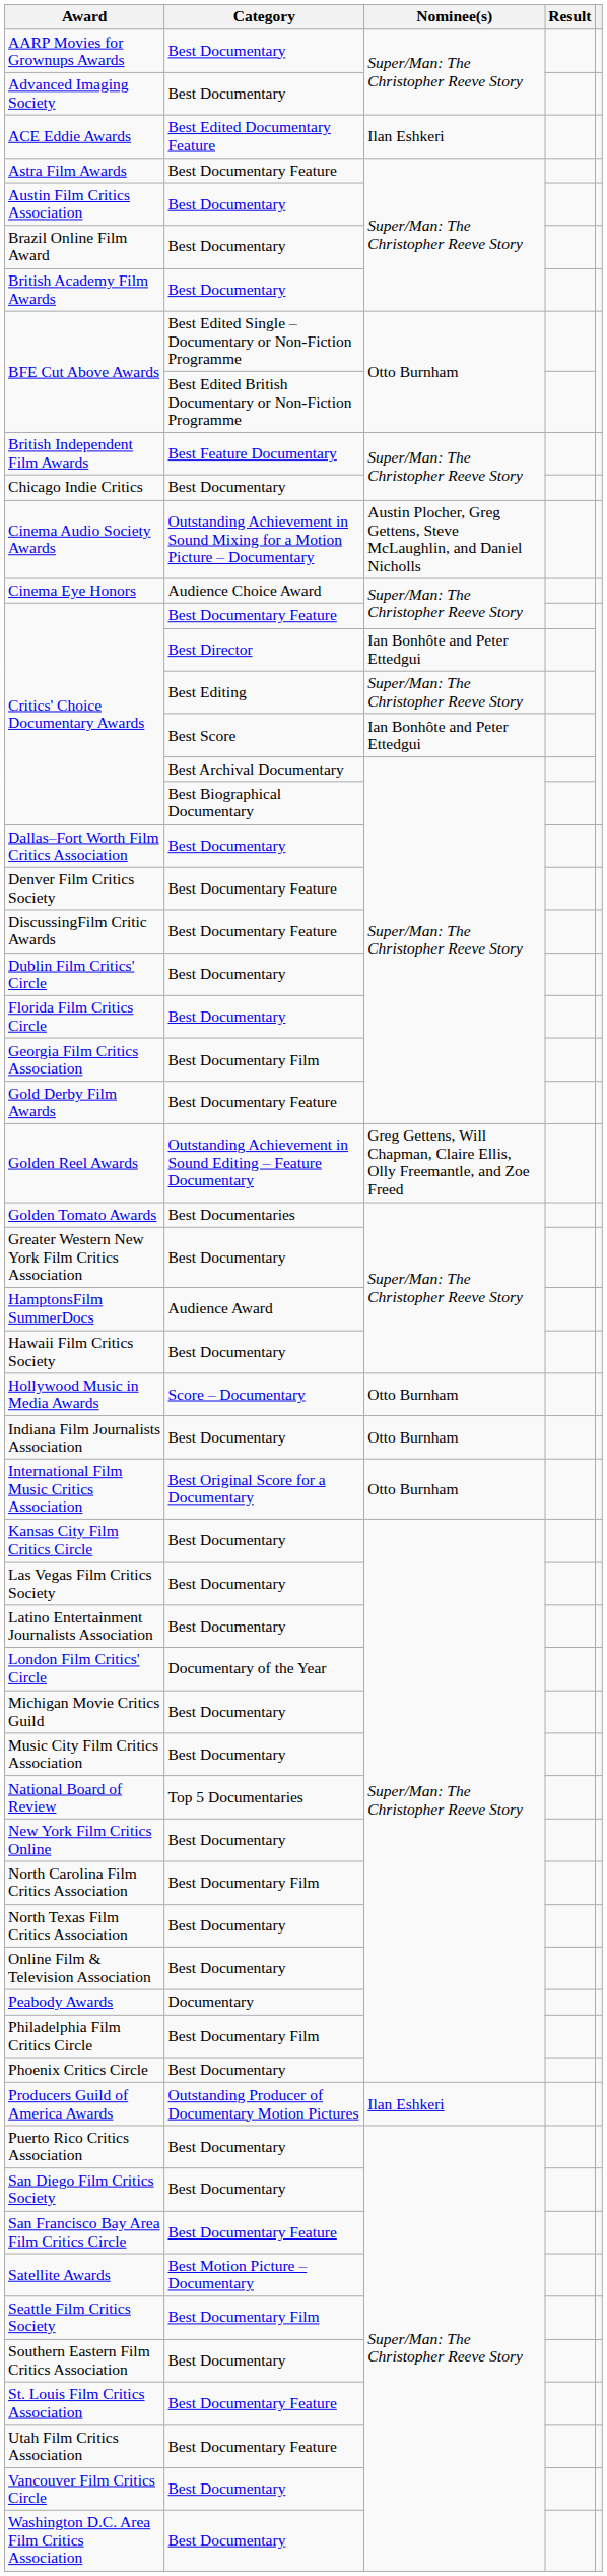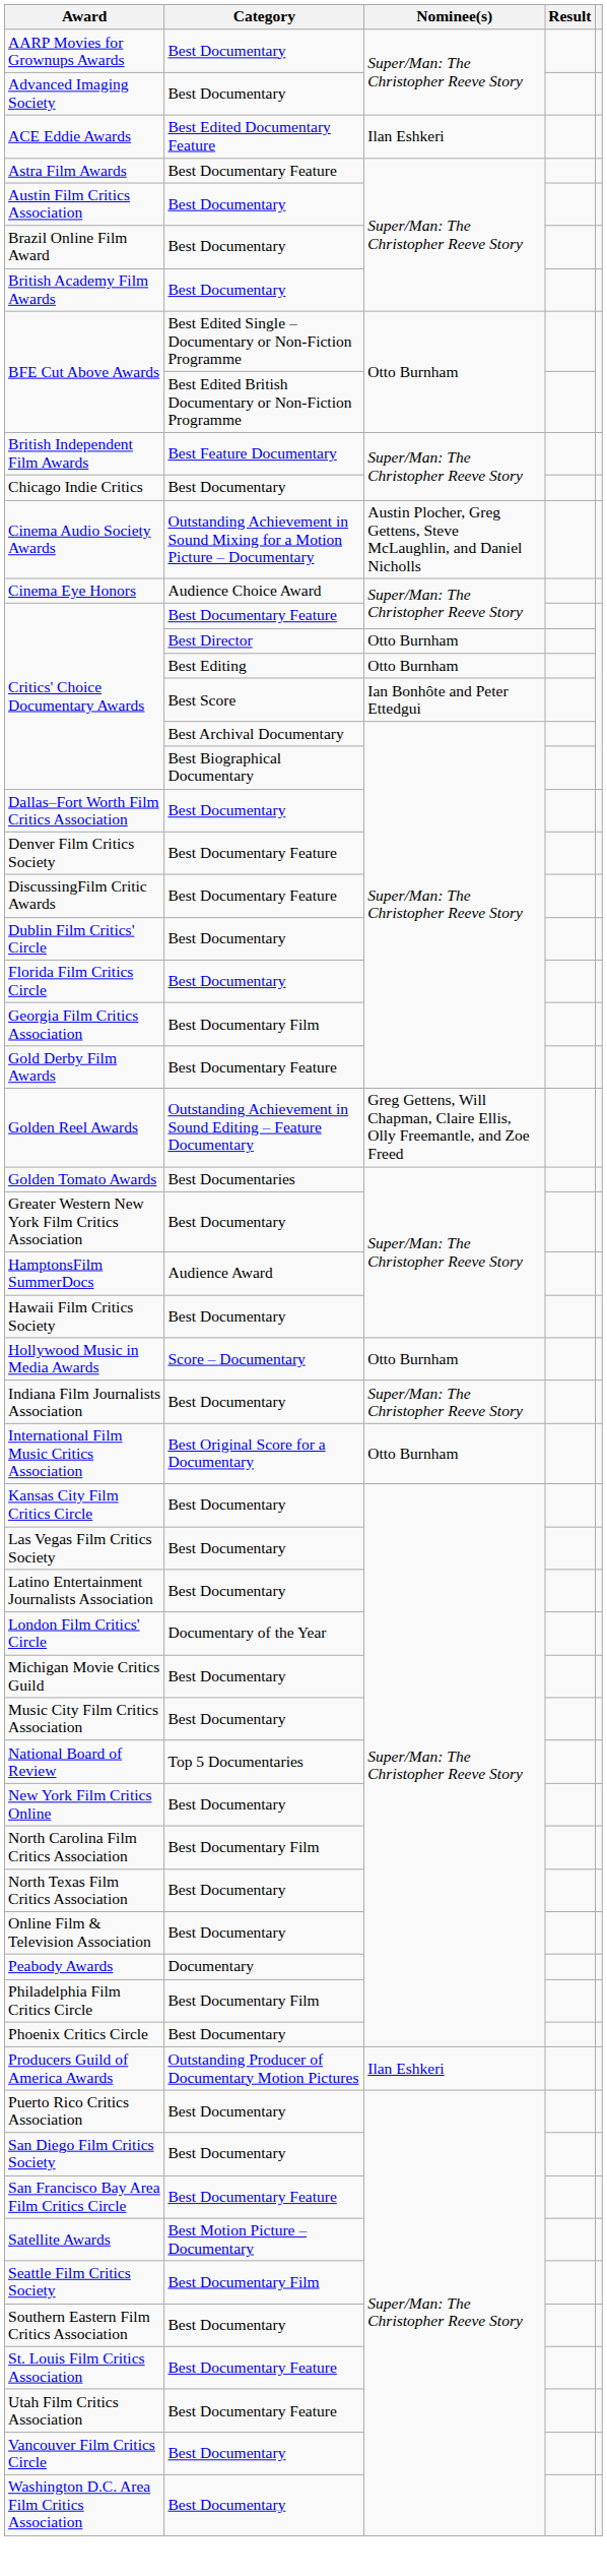Critics' Choice Documentary Awards / Best Director | Nominee(s): Ian Bonhôte and Peter Ettedgui -> Otto Burnham
Critics' Choice Documentary Awards / Best Editing | Nominee(s): Super/Man: The Christopher Reeve Story -> Otto Burnham
Indiana Film Journalists Association | Nominee(s): Otto Burnham -> Super/Man: The Christopher Reeve Story
